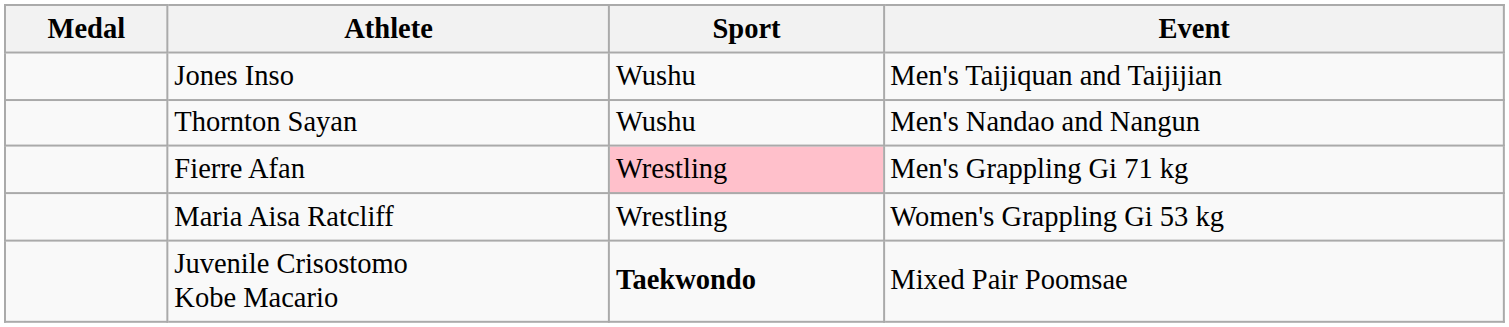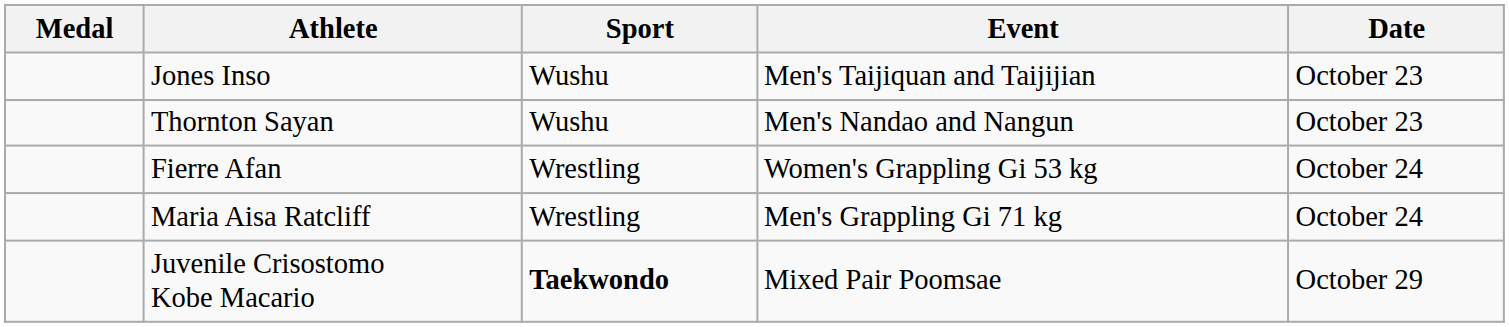+ column: Date | October 23 | October 23 | October 24 | October 24 | October 29
Fierre Afan | Sport: pink background -> no background
Fierre Afan | Event: Men's Grappling Gi 71 kg -> Women's Grappling Gi 53 kg
Maria Aisa Ratcliff | Event: Women's Grappling Gi 53 kg -> Men's Grappling Gi 71 kg
